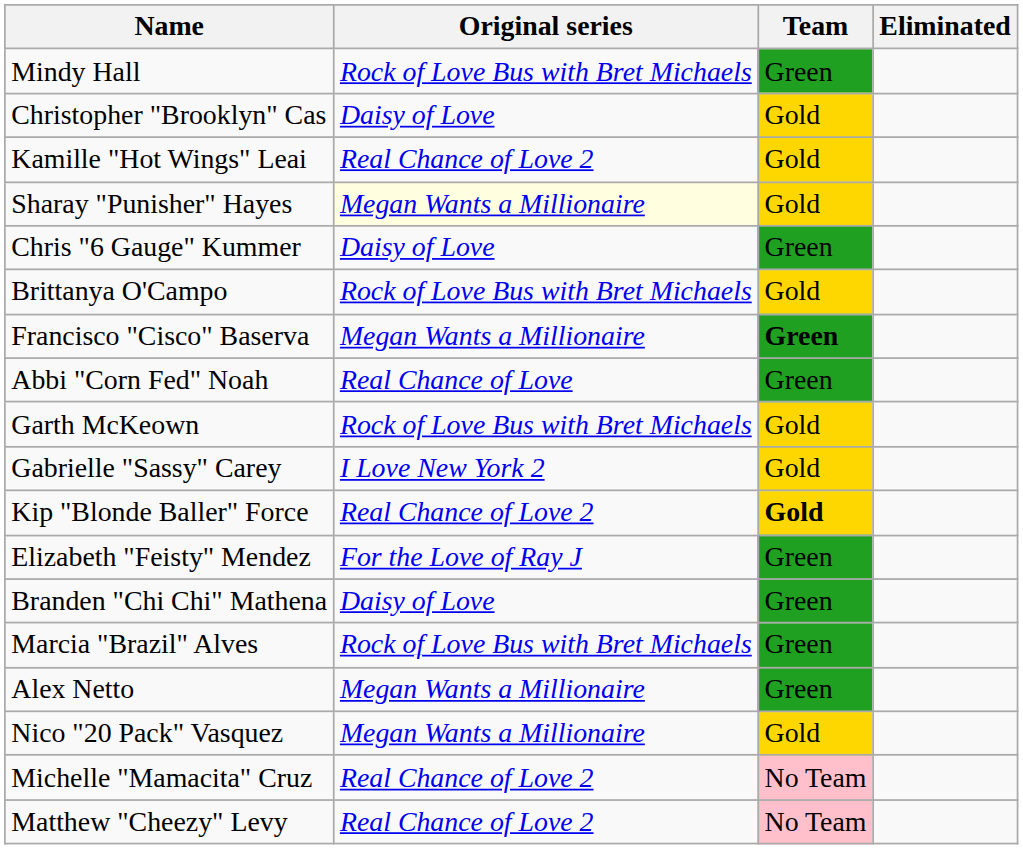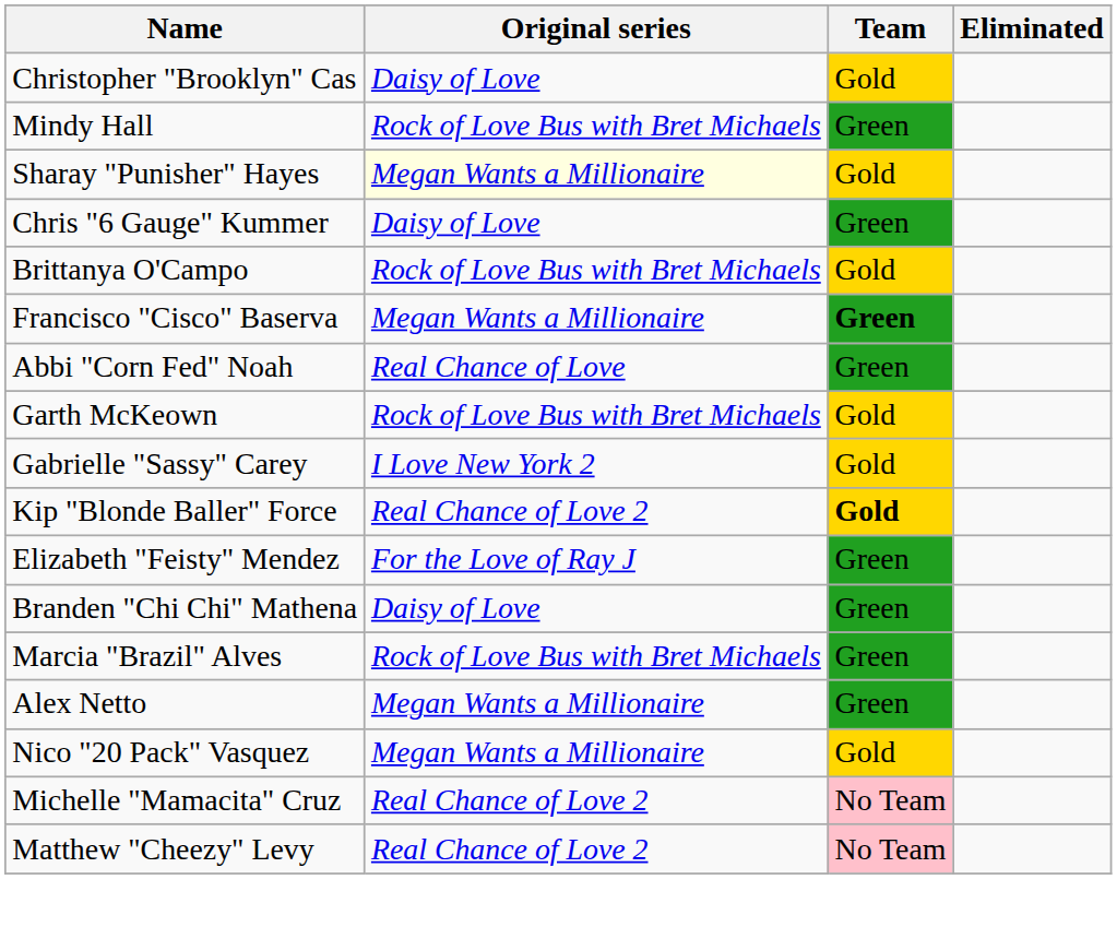rows swapped: Mindy Hall <-> Christopher "Brooklyn" Cas
- row: Kamille "Hot Wings" Leai | Real Chance of Love 2 | Gold
